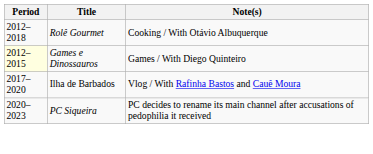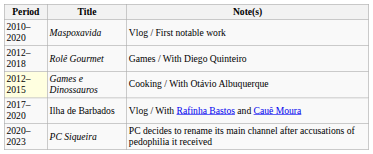+ row: 2010–2020 | Maspoxavida | Vlog / First notable work
Rolê Gourmet | Note(s): Cooking / With Otávio Albuquerque -> Games / With Diego Quinteiro
Games e Dinossauros | Note(s): Games / With Diego Quinteiro -> Cooking / With Otávio Albuquerque
